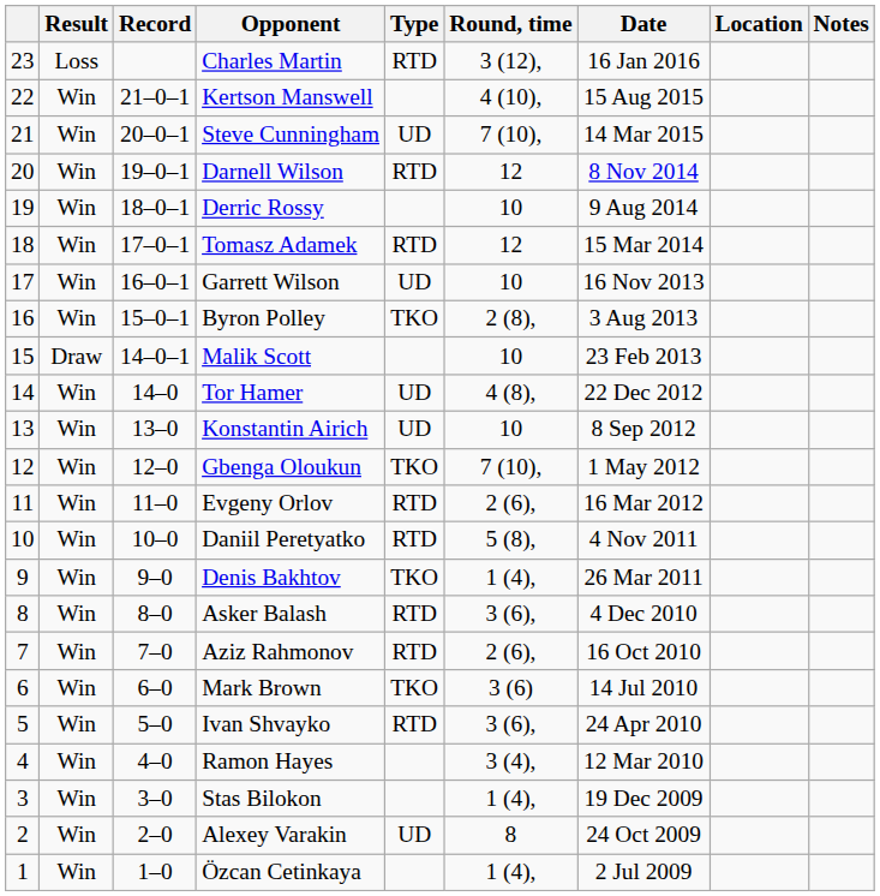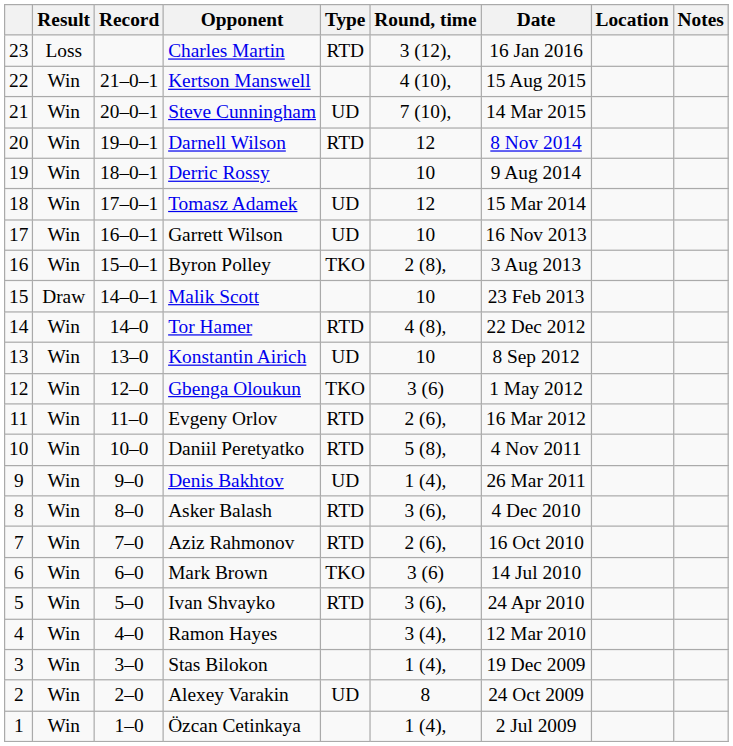Tomasz Adamek | Type: RTD -> UD
Tor Hamer | Type: UD -> RTD
Gbenga Oloukun | Round, time: 7 (10), -> 3 (6)
Denis Bakhtov | Type: TKO -> UD
